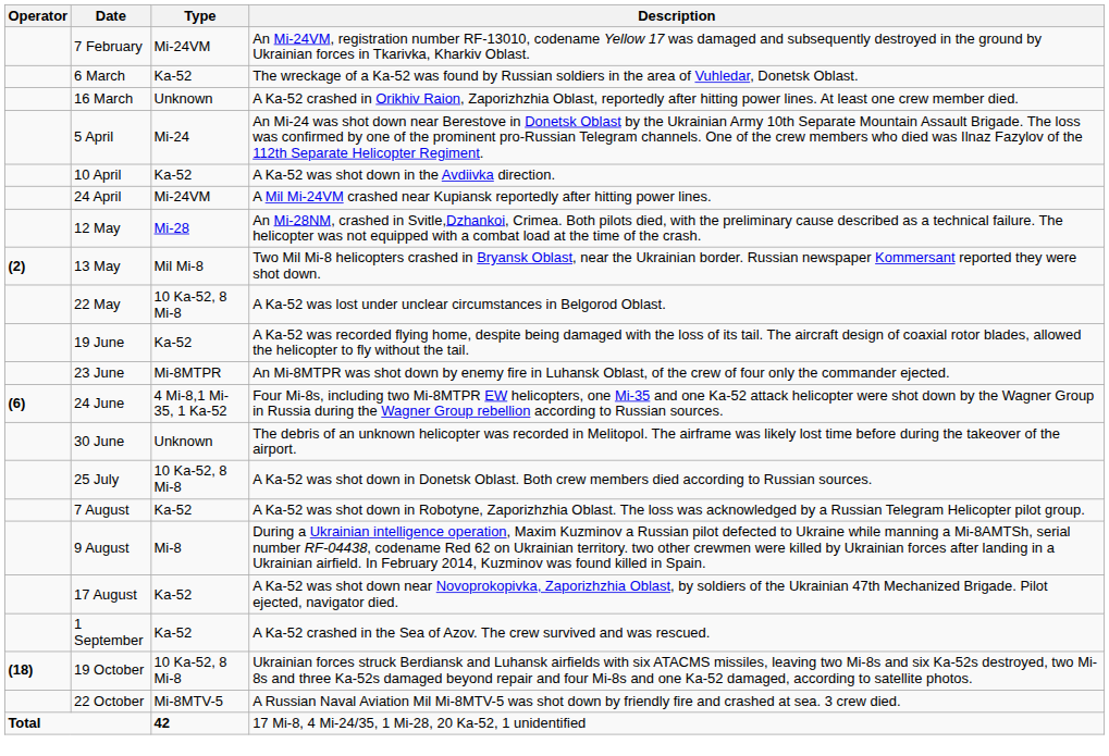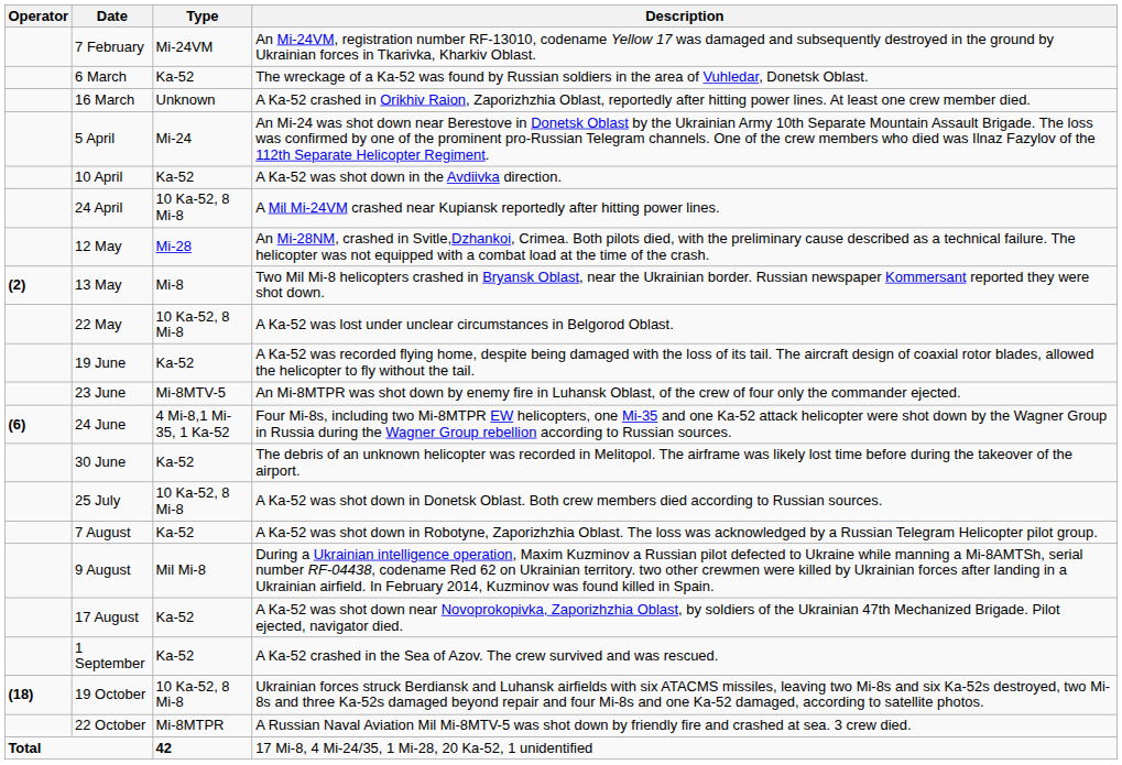24 April | Type: Mi-24VM -> 10 Ka-52, 8 Mi-8
13 May | Type: Mil Mi-8 -> Mi-8
23 June | Type: Mi-8MTPR -> Mi-8MTV-5
30 June | Type: Unknown -> Ka-52
9 August | Type: Mi-8 -> Mil Mi-8
22 October | Type: Mi-8MTV-5 -> Mi-8MTPR
